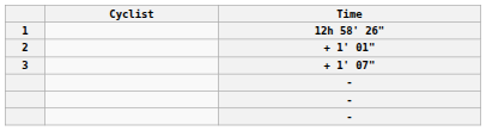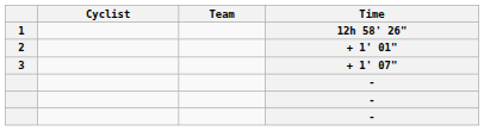+ column: Team
